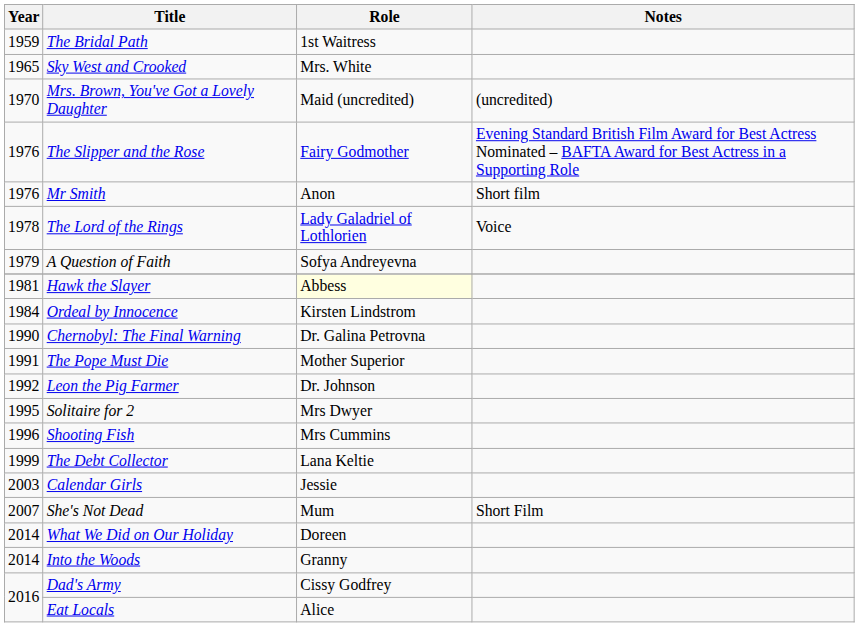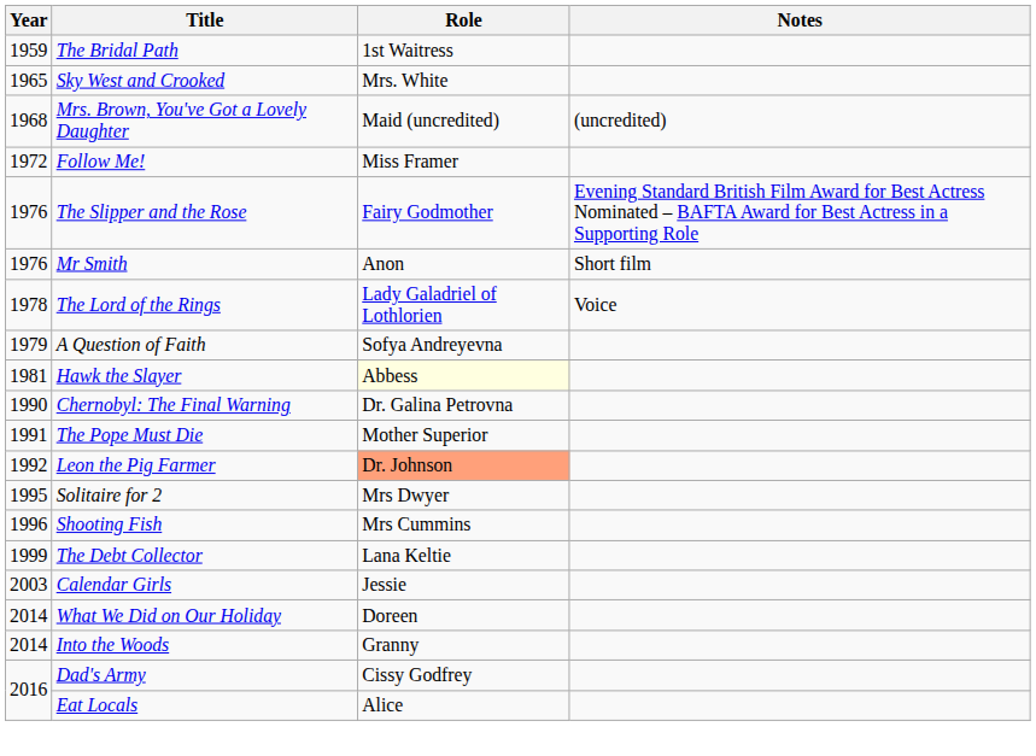Mrs. Brown, You've Got a Lovely Daughter | Year: 1970 -> 1968
+ row: 1972 | Follow Me! | Miss Framer
- row: 1984 | Ordeal by Innocence | Kirsten Lindstrom
Leon the Pig Farmer | Role: no background -> lightsalmon background
- row: 2007 | She's Not Dead | Mum | Short Film
